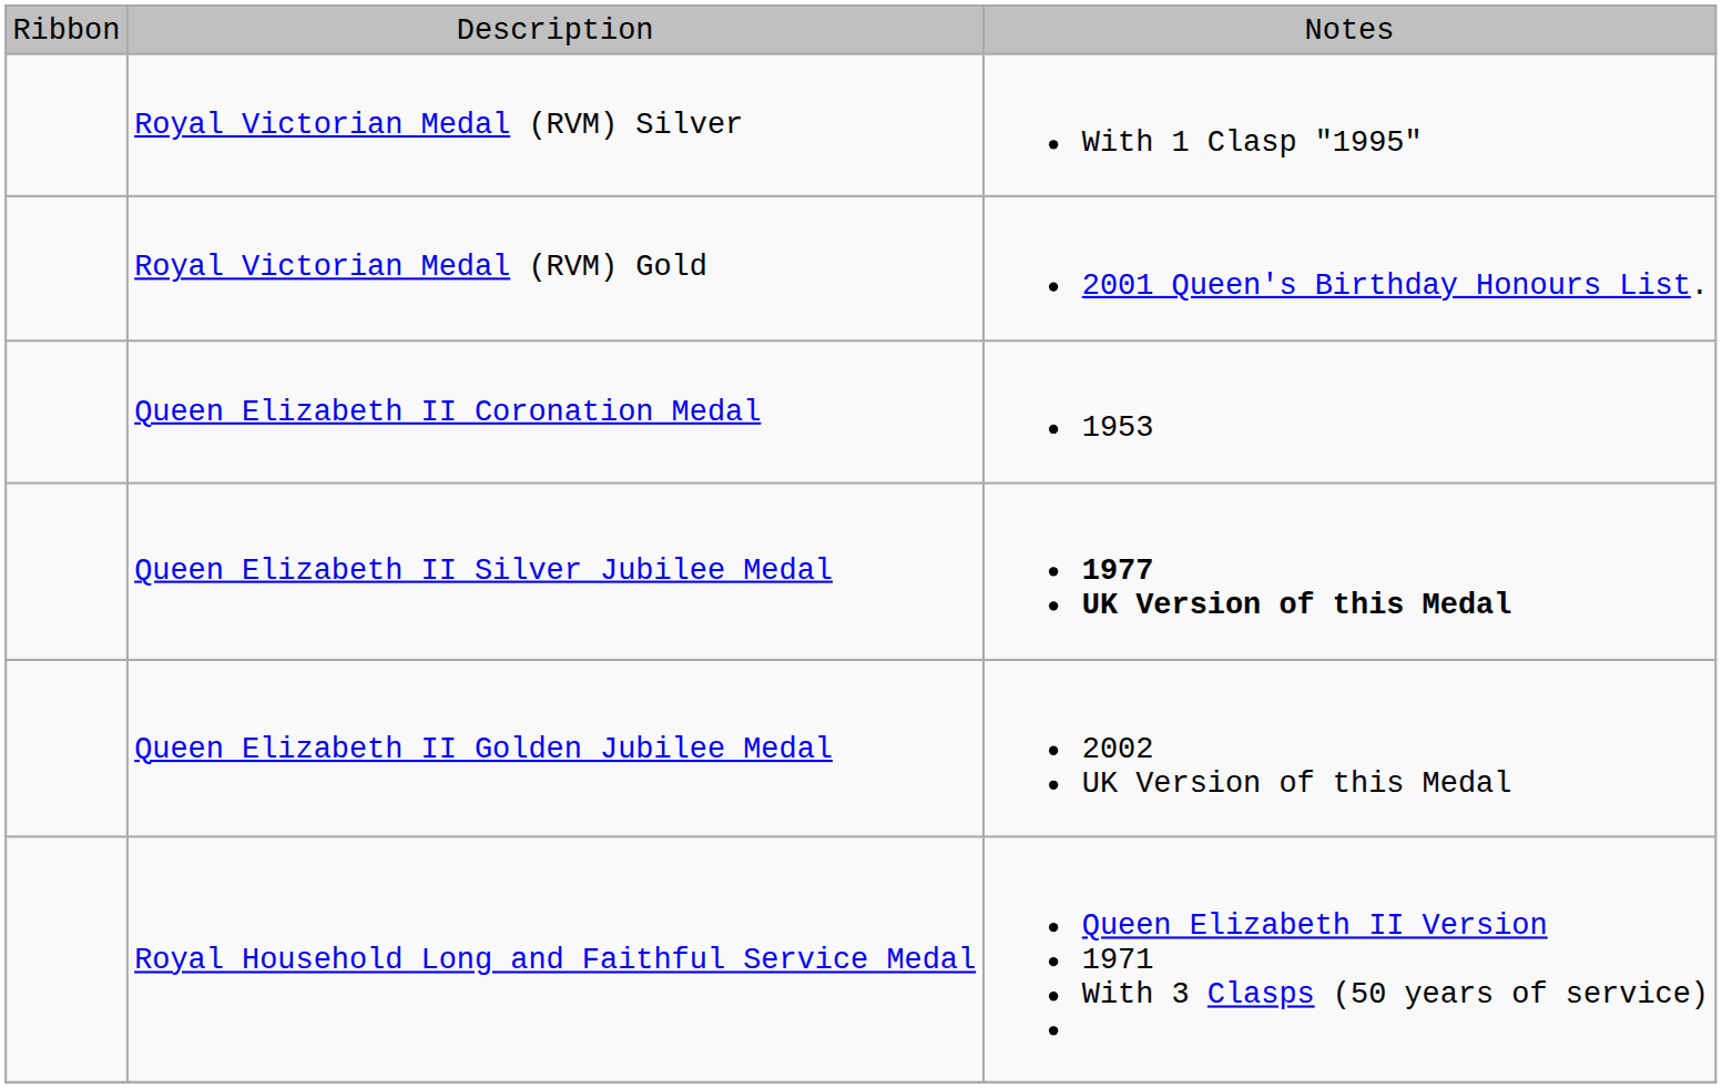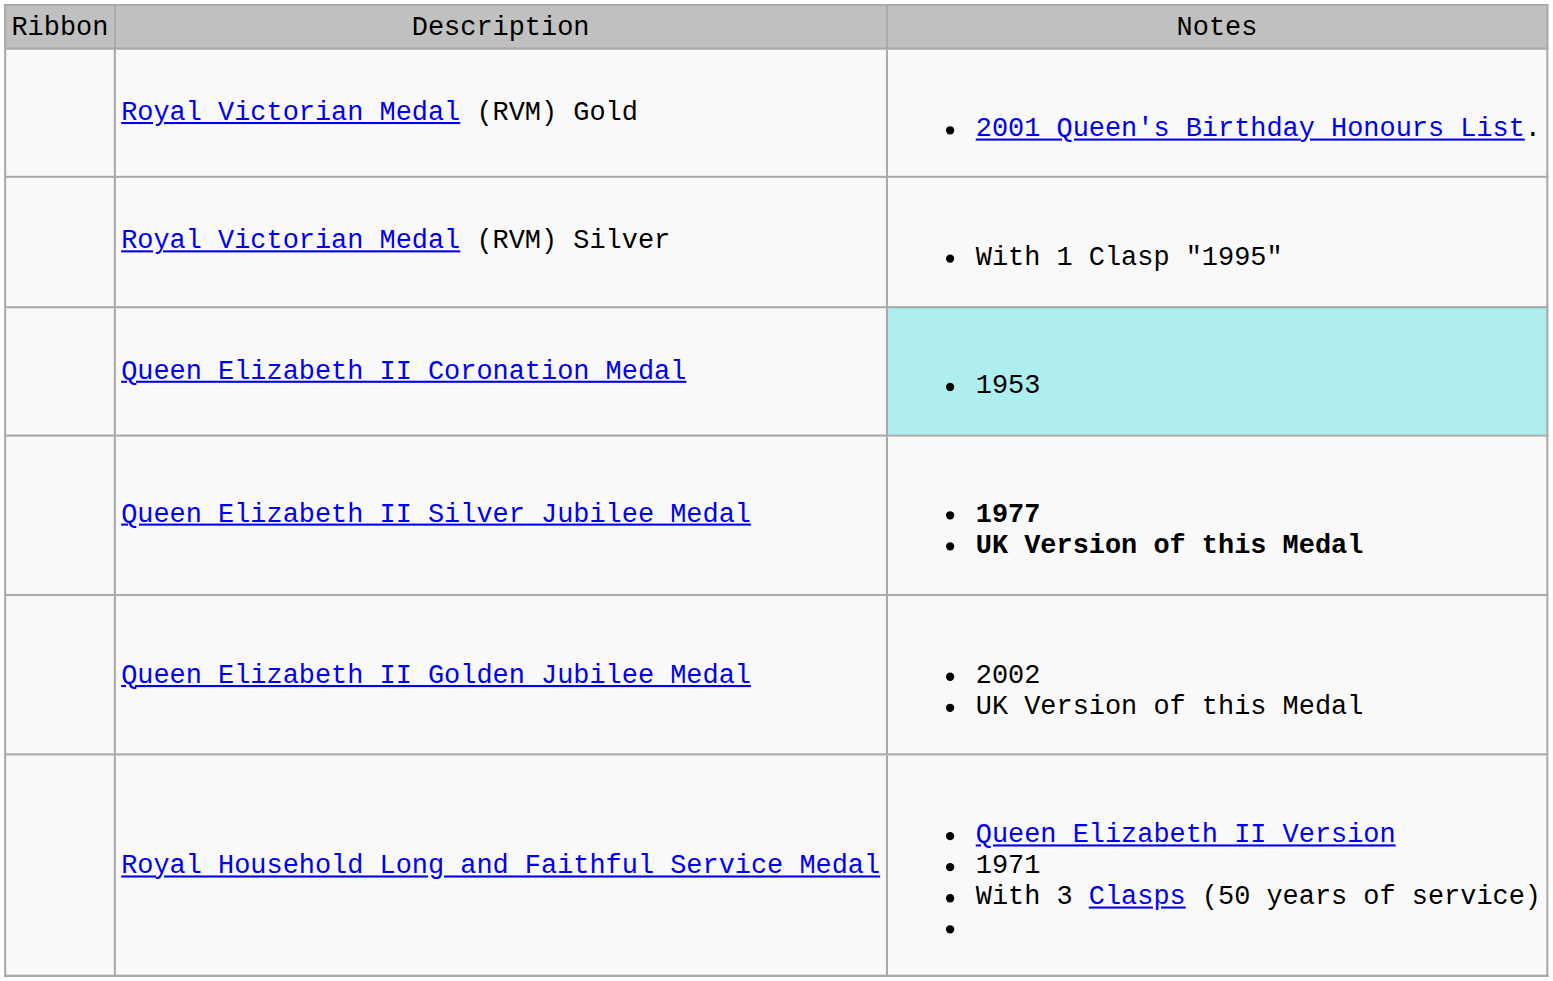rows swapped: Royal Victorian Medal (RVM) Gold <-> Royal Victorian Medal (RVM) Silver
Queen Elizabeth II Coronation Medal | column 3: no background -> paleturquoise background
